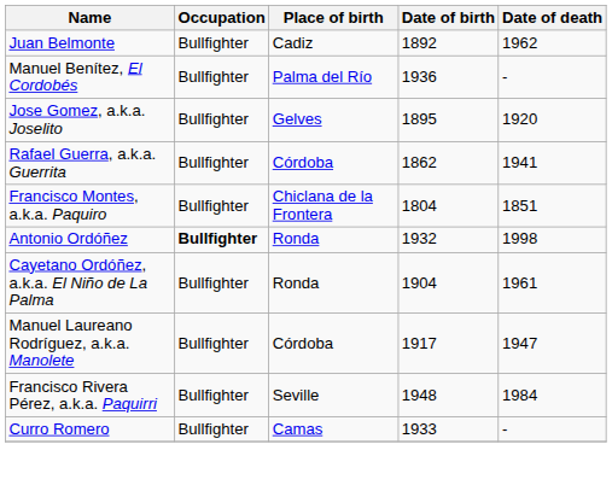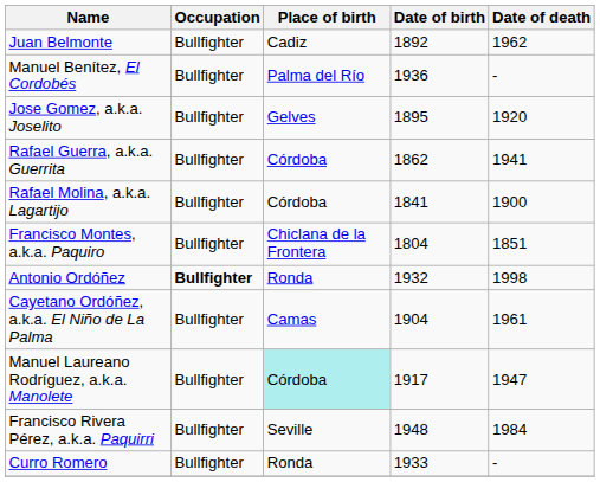+ row: Rafael Molina, a.k.a. Lagartijo | Bullfighter | Córdoba | 1841 | 1900
Cayetano Ordóñez, a.k.a. El Niño de La Palma | Place of birth: Ronda -> Camas
Manuel Laureano Rodríguez, a.k.a. Manolete | Place of birth: no background -> paleturquoise background
Curro Romero | Place of birth: Camas -> Ronda
